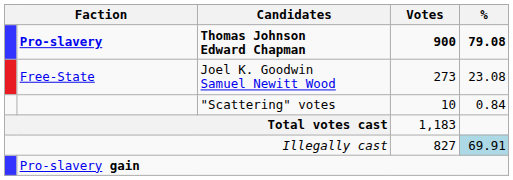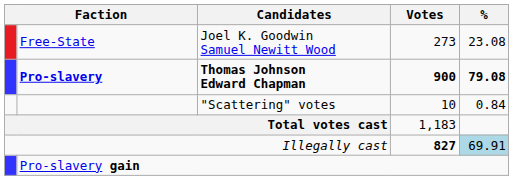rows swapped: Pro-slavery <-> Free-State
Illegally cast | Votes: normal -> bold
